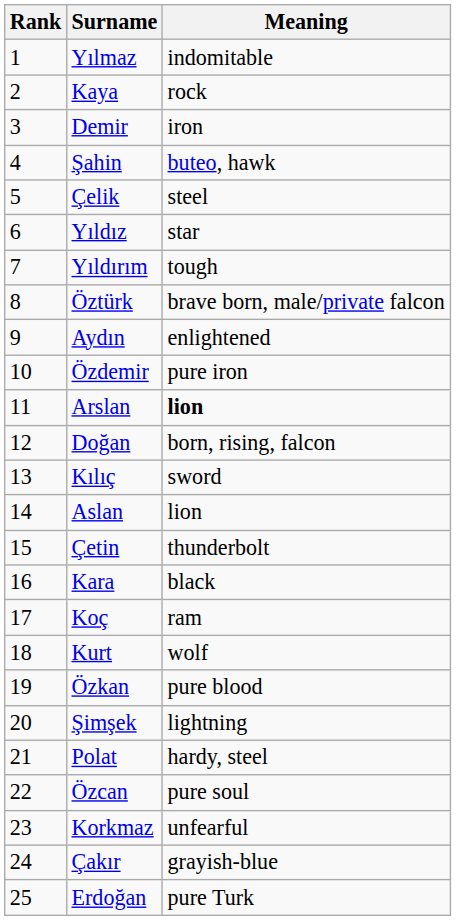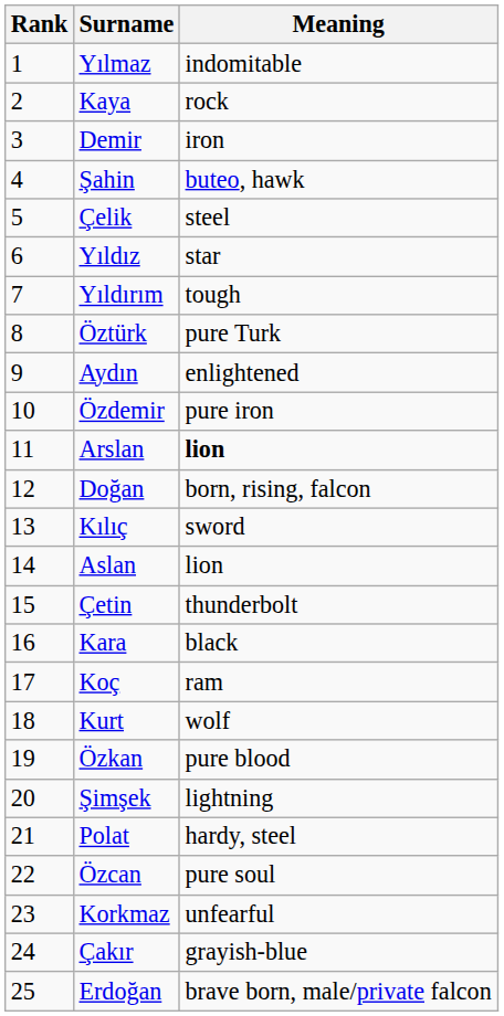Öztürk | Meaning: brave born, male/private falcon -> pure Turk
Erdoğan | Meaning: pure Turk -> brave born, male/private falcon
